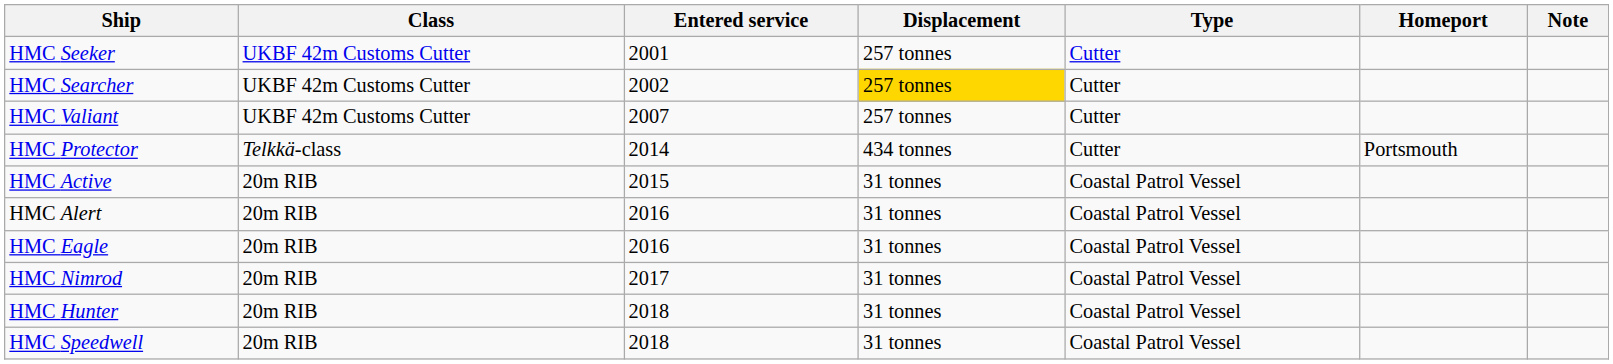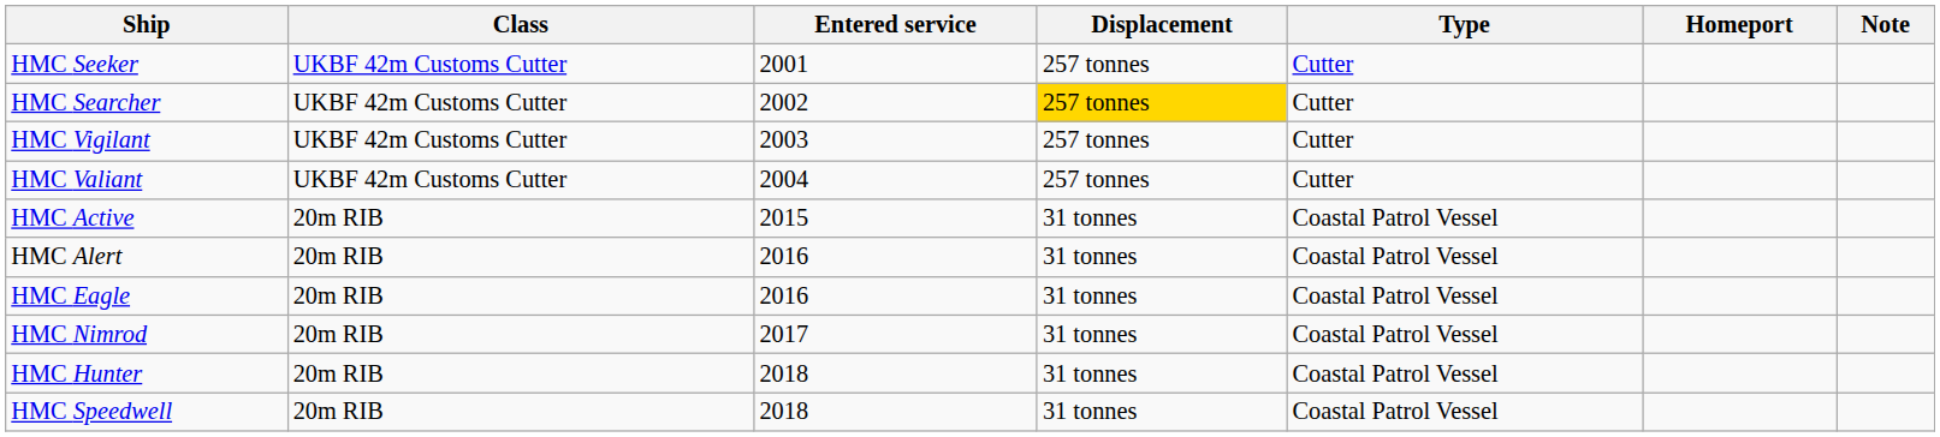+ row: HMC Vigilant | UKBF 42m Customs Cutter | 2003 | 257 tonnes | Cutter
HMC Valiant | Entered service: 2007 -> 2004
- row: HMC Protector | Telkkä-class | 2014 | 434 tonnes | Cutter | Portsmouth
